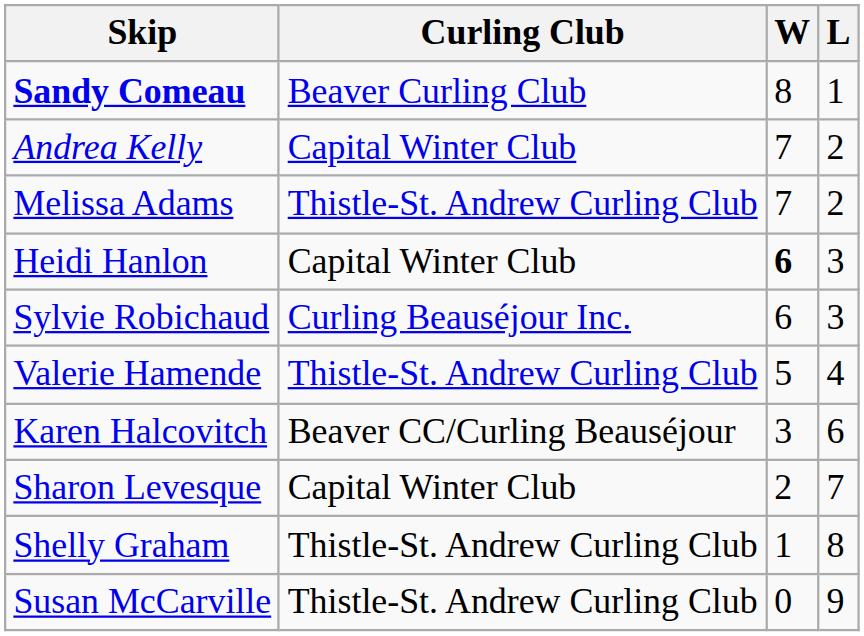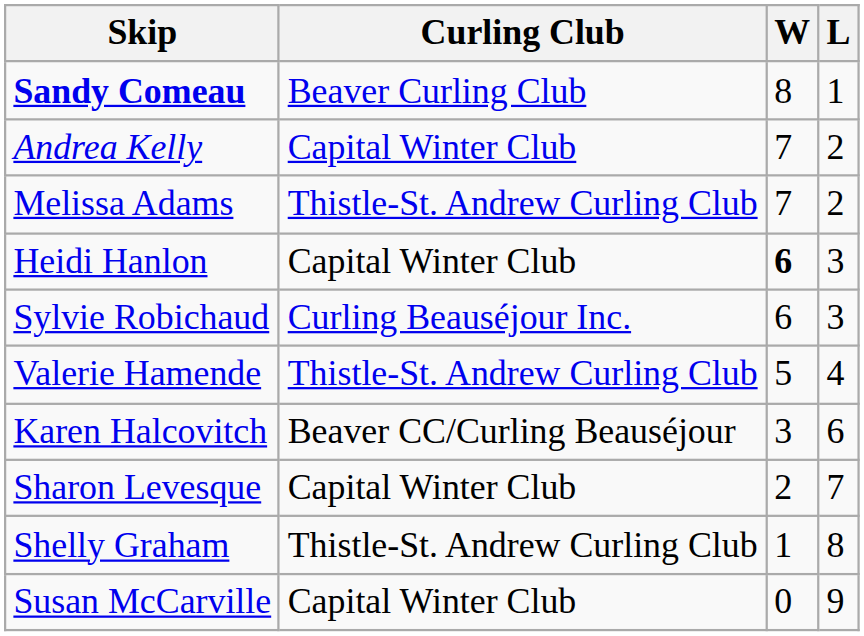Susan McCarville | Curling Club: Thistle-St. Andrew Curling Club -> Capital Winter Club
